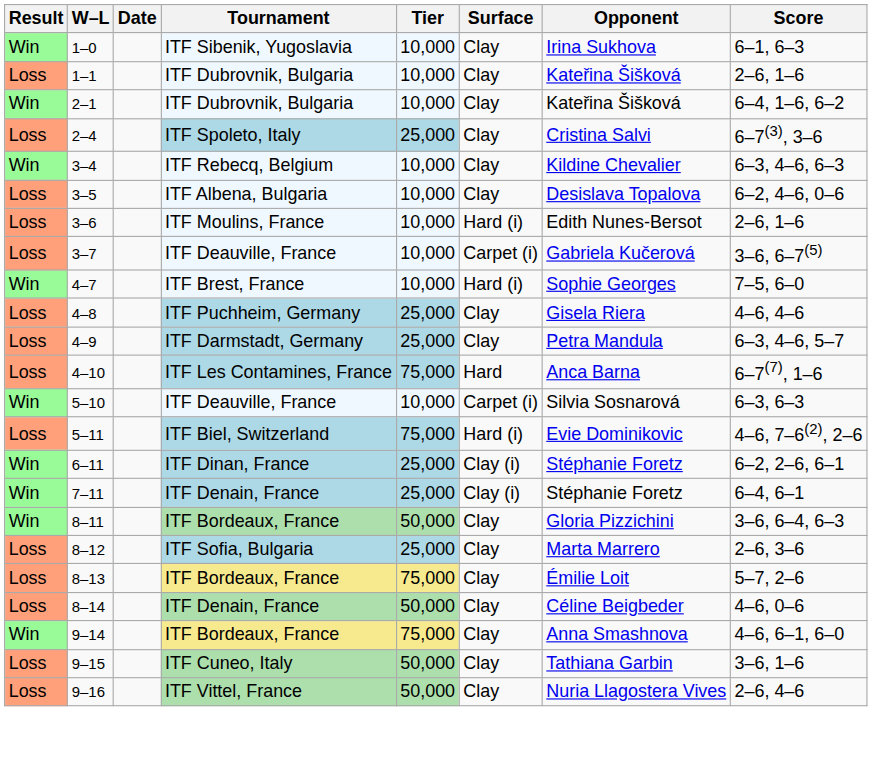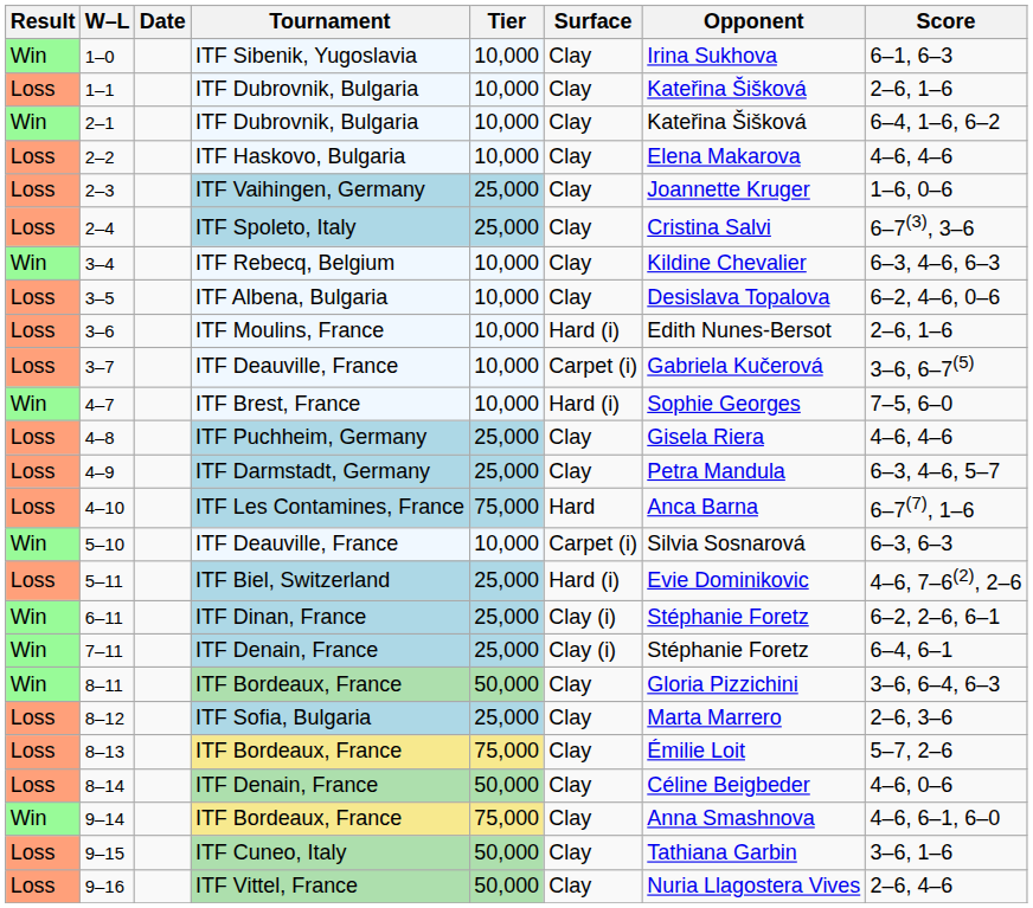+ row: Loss | 2–2 | ITF Haskovo, Bulgaria | 10,000 | Clay | Elena Makarova | 4–6, 4–6
+ row: Loss | 2–3 | ITF Vaihingen, Germany | 25,000 | Clay | Joannette Kruger | 1–6, 0–6
5–11 | Tier: 75,000 -> 25,000
